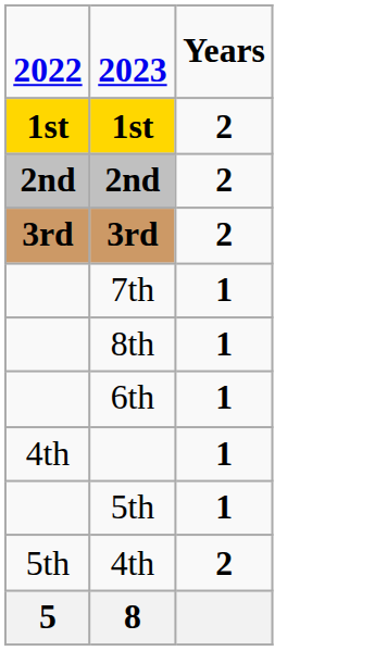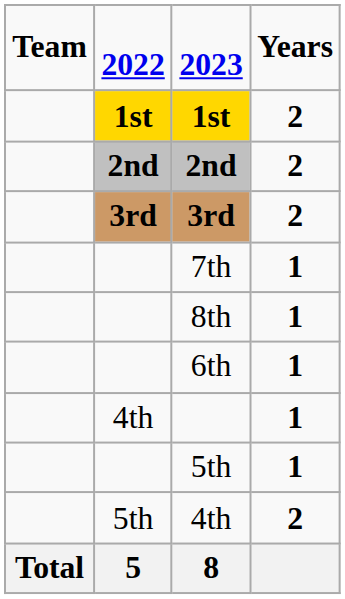+ column: Team | Total
